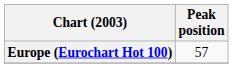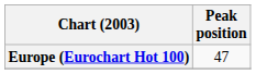Europe (Eurochart Hot 100) | Peak position: 57 -> 47
